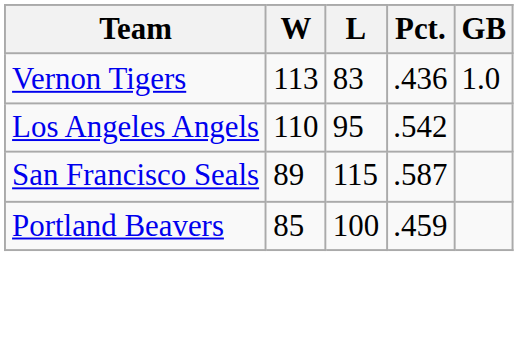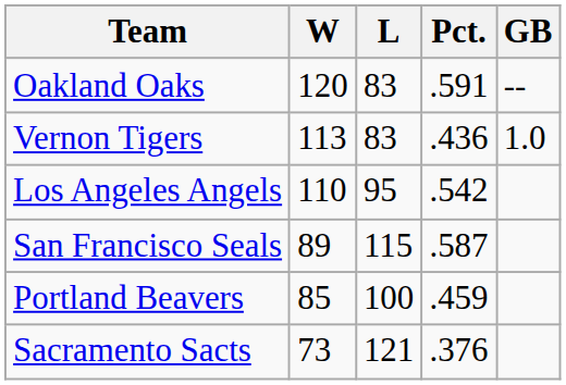+ row: Oakland Oaks | 120 | 83 | .591 | --
+ row: Sacramento Sacts | 73 | 121 | .376
